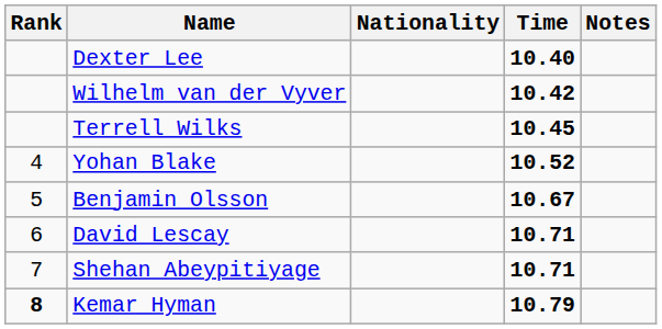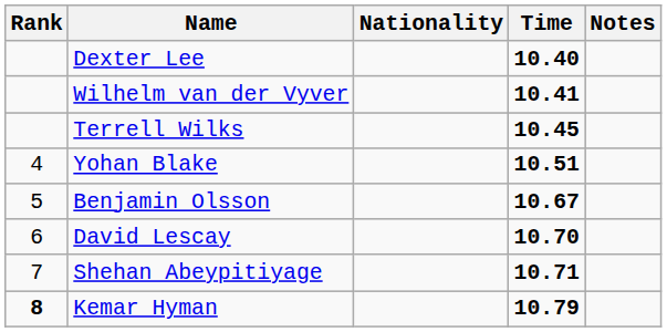Wilhelm van der Vyver | Time: 10.42 -> 10.41
Yohan Blake | Time: 10.52 -> 10.51
David Lescay | Time: 10.71 -> 10.70
